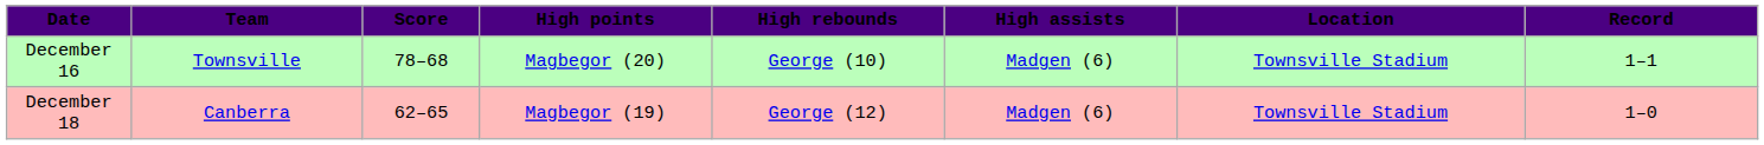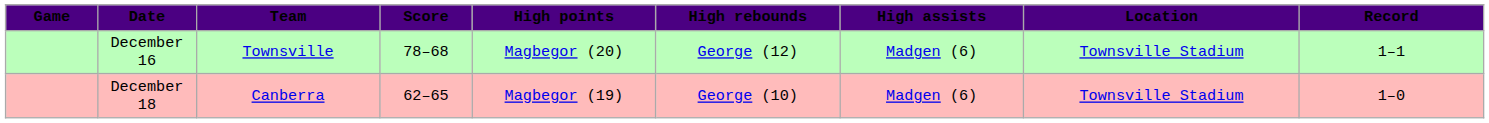+ column: Game
December 16 | High rebounds: George (10) -> George (12)
December 18 | High rebounds: George (12) -> George (10)
